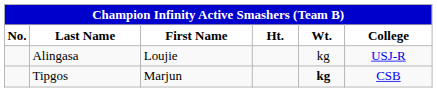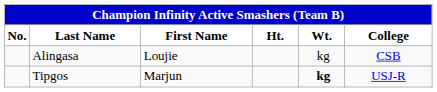Alingasa | College: USJ-R -> CSB
Tipgos | College: CSB -> USJ-R
